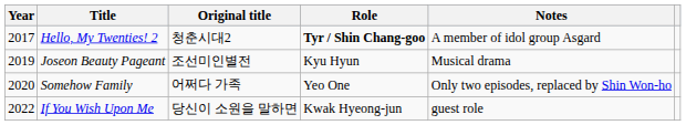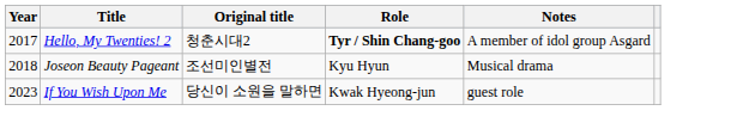Joseon Beauty Pageant | Year: 2019 -> 2018
- row: 2020 | Somehow Family | 어쩌다 가족 | Yeo One | Only two episodes, replaced by Shin Won-ho
If You Wish Upon Me | Year: 2022 -> 2023
